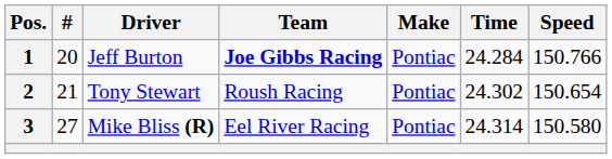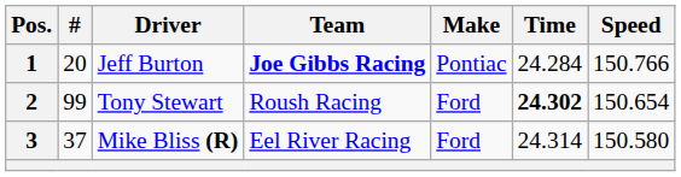2 | #: 21 -> 99
2 | Make: Pontiac -> Ford
2 | Time: normal -> bold
3 | #: 27 -> 37
3 | Make: Pontiac -> Ford
